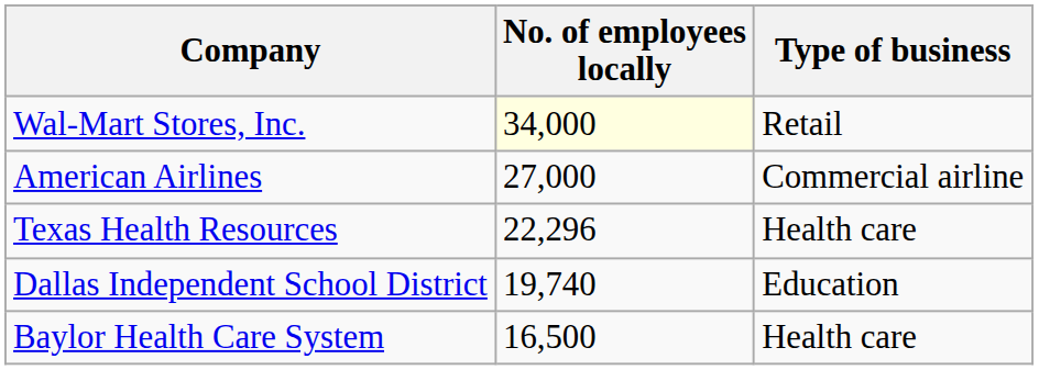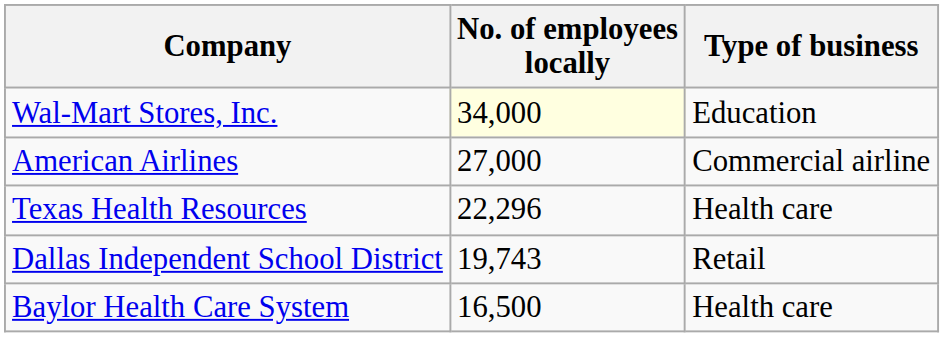Wal-Mart Stores, Inc. | Type of business: Retail -> Education
Dallas Independent School District | No. of employees locally: 19,740 -> 19,743
Dallas Independent School District | Type of business: Education -> Retail
